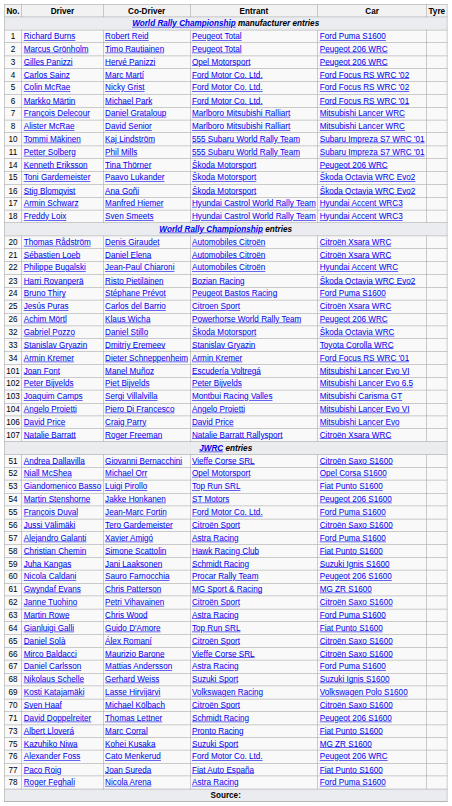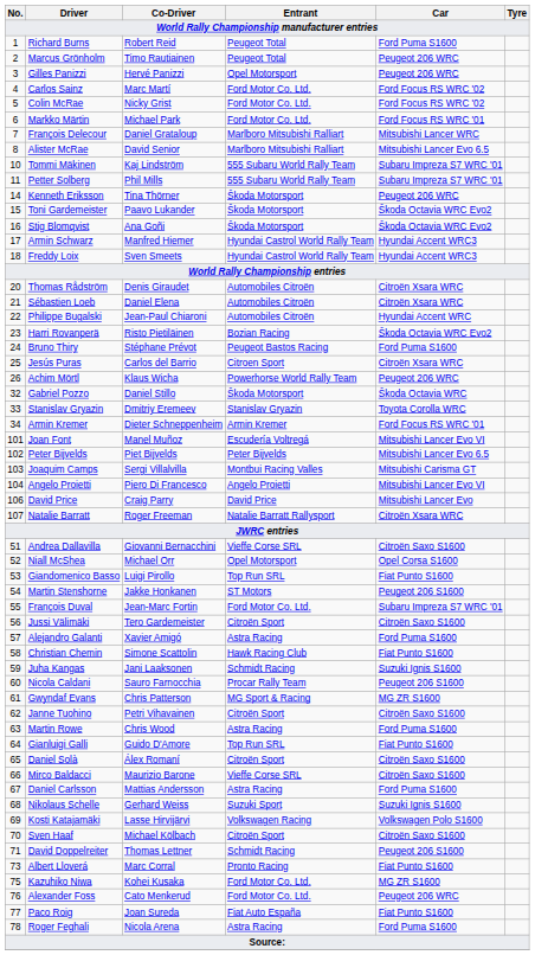Alister McRae | Car: Mitsubishi Lancer WRC -> Mitsubishi Lancer Evo 6.5
François Duval | Car: Ford Puma S1600 -> Subaru Impreza S7 WRC '01
Kazuhiko Niwa | Entrant: Suzuki Sport -> Ford Motor Co. Ltd.
